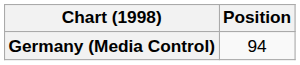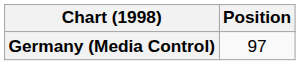Germany (Media Control) | Position: 94 -> 97
